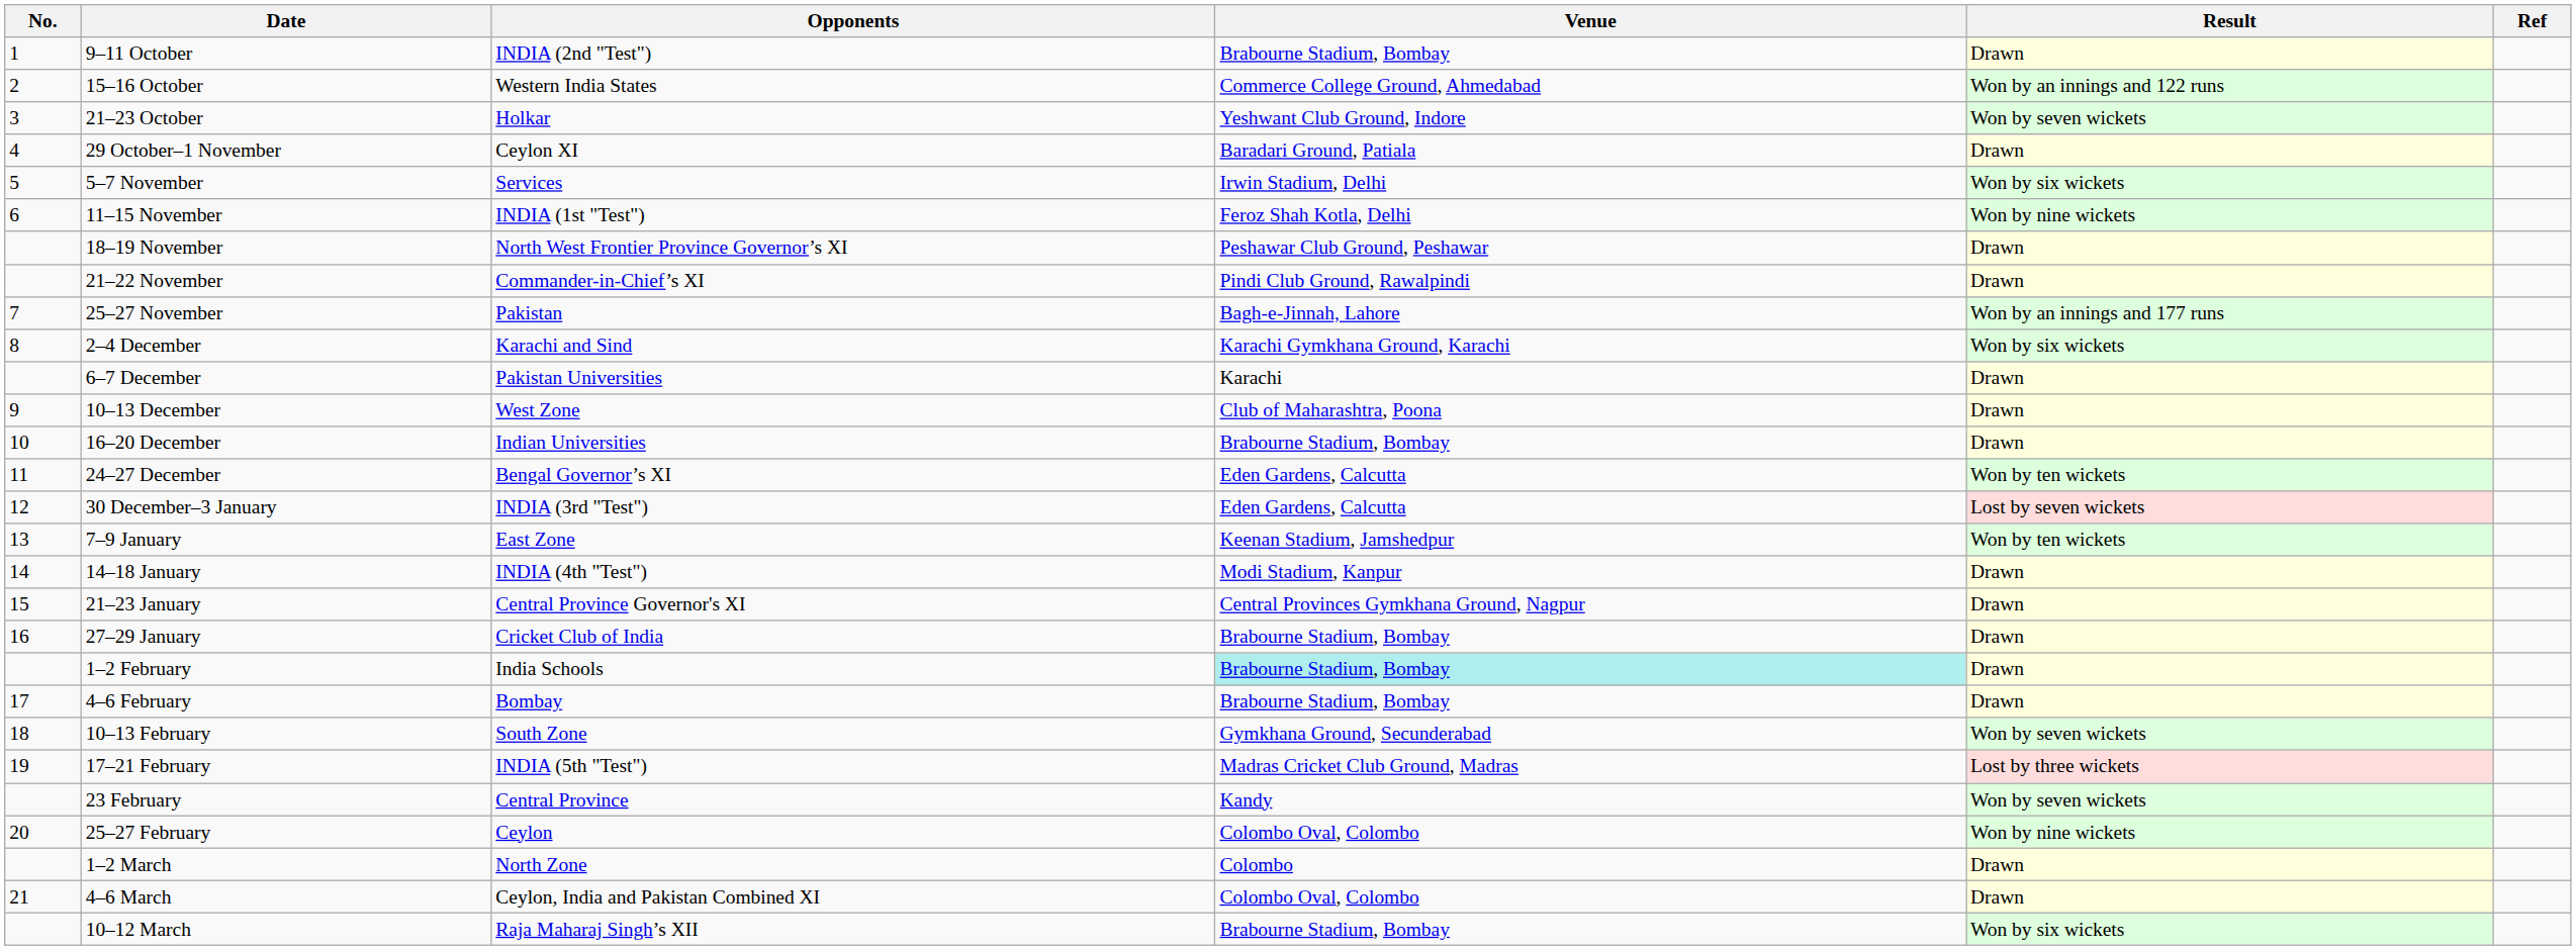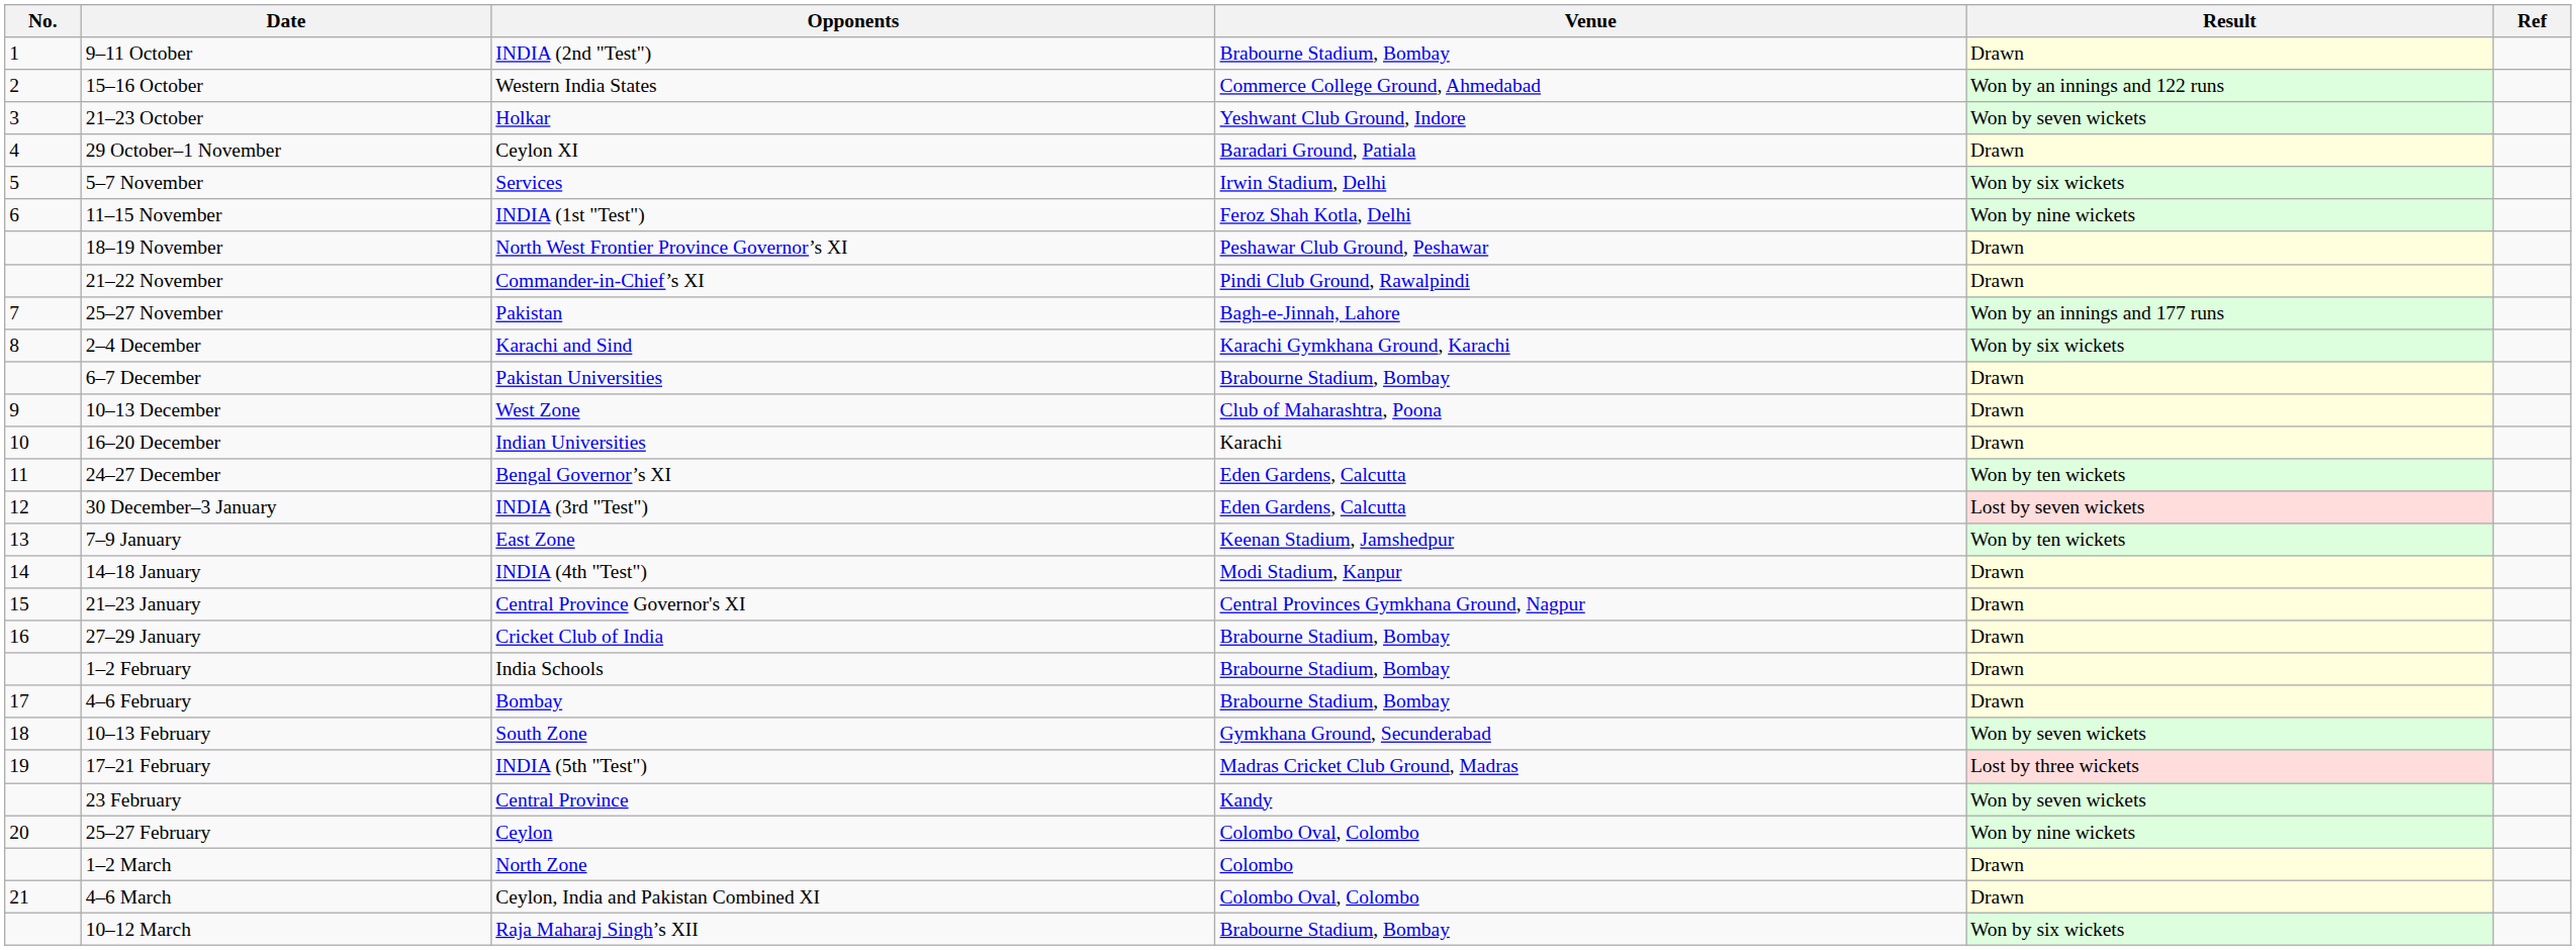6–7 December | Venue: Karachi -> Brabourne Stadium, Bombay
16–20 December | Venue: Brabourne Stadium, Bombay -> Karachi
1–2 February | Venue: paleturquoise background -> no background
